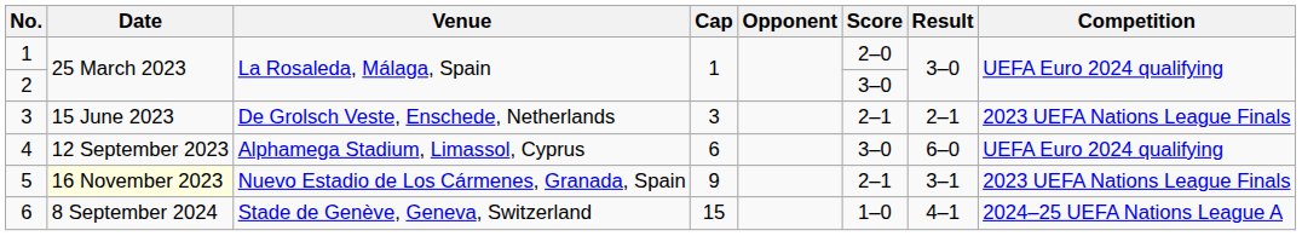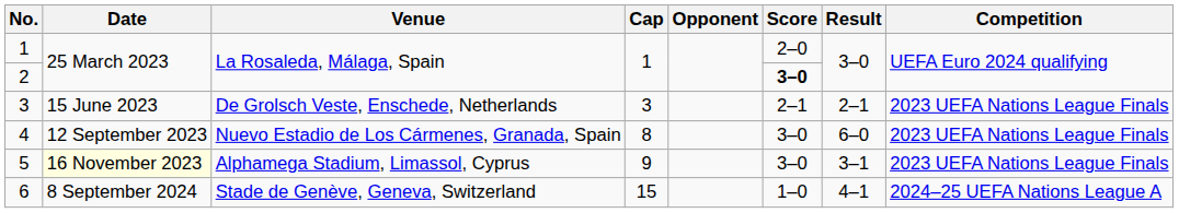2 | Score: normal -> bold
4 | Venue: Alphamega Stadium, Limassol, Cyprus -> Nuevo Estadio de Los Cármenes, Granada, Spain
4 | Cap: 6 -> 8
4 | Competition: UEFA Euro 2024 qualifying -> 2023 UEFA Nations League Finals
5 | Venue: Nuevo Estadio de Los Cármenes, Granada, Spain -> Alphamega Stadium, Limassol, Cyprus
5 | Score: 2–1 -> 3–0
